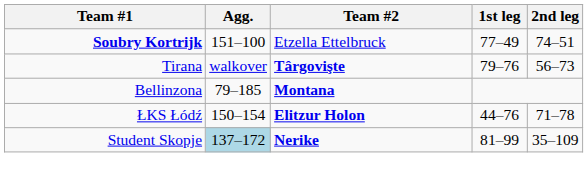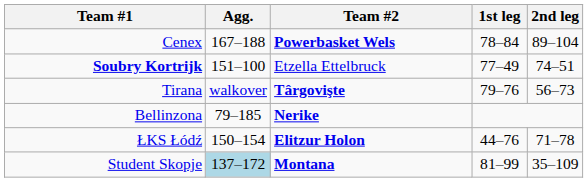+ row: Cenex | 167–188 | Powerbasket Wels | 78–84 | 89–104
Bellinzona | Team #2: Montana -> Nerike
Student Skopje | Team #2: Nerike -> Montana
